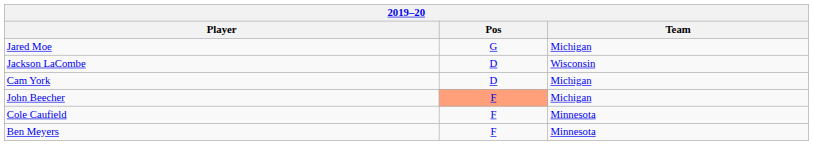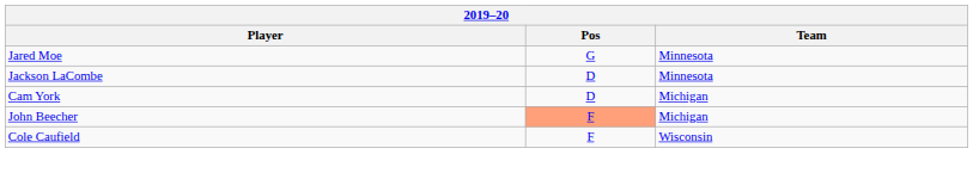Jared Moe | Team: Michigan -> Minnesota
Jackson LaCombe | Team: Wisconsin -> Minnesota
Cole Caufield | Team: Minnesota -> Wisconsin
- row: Ben Meyers | F | Minnesota
